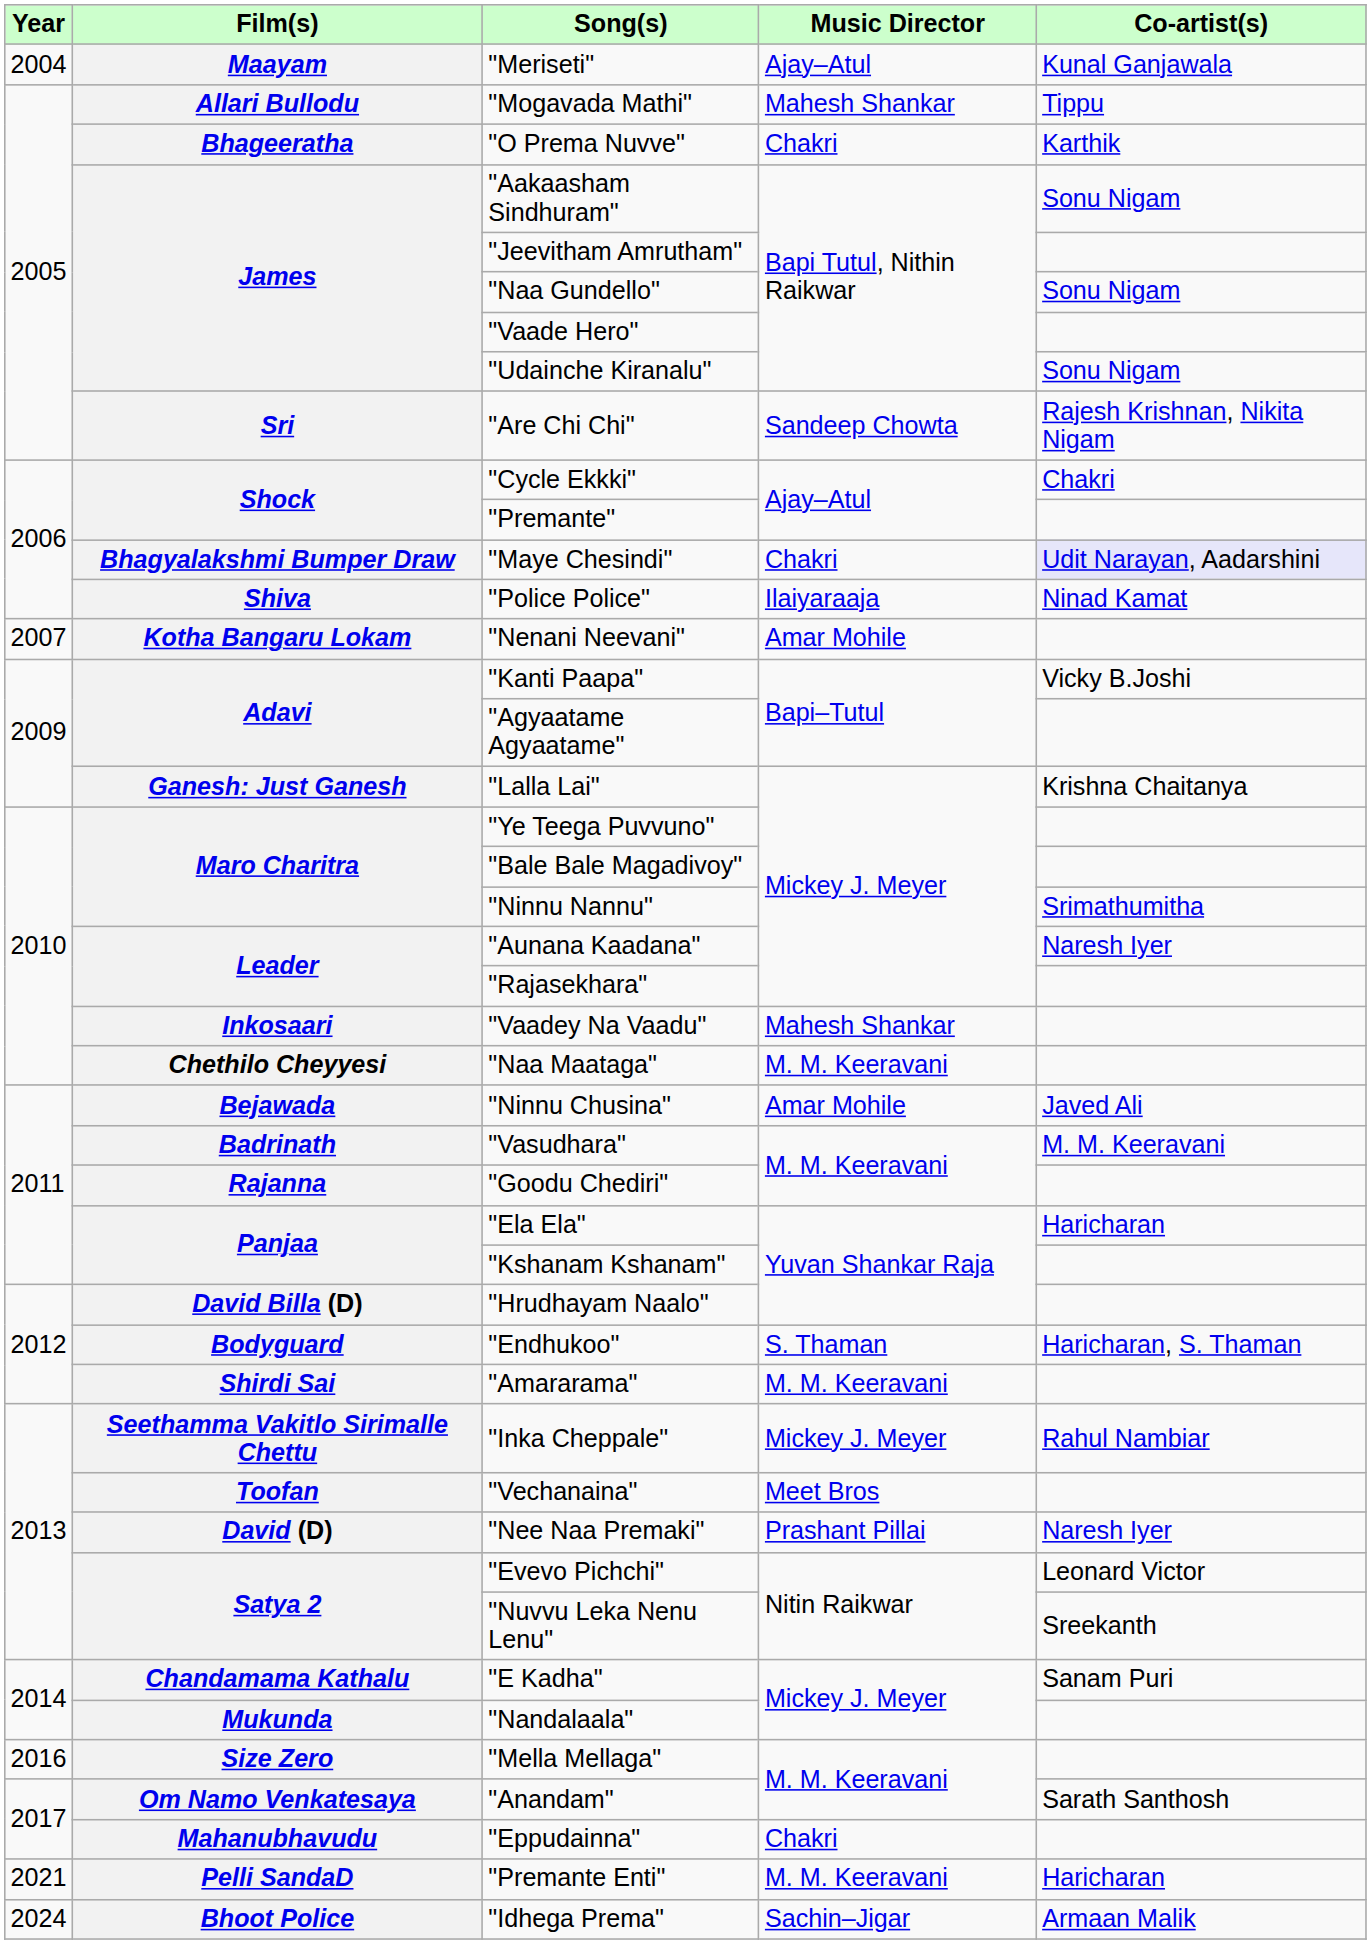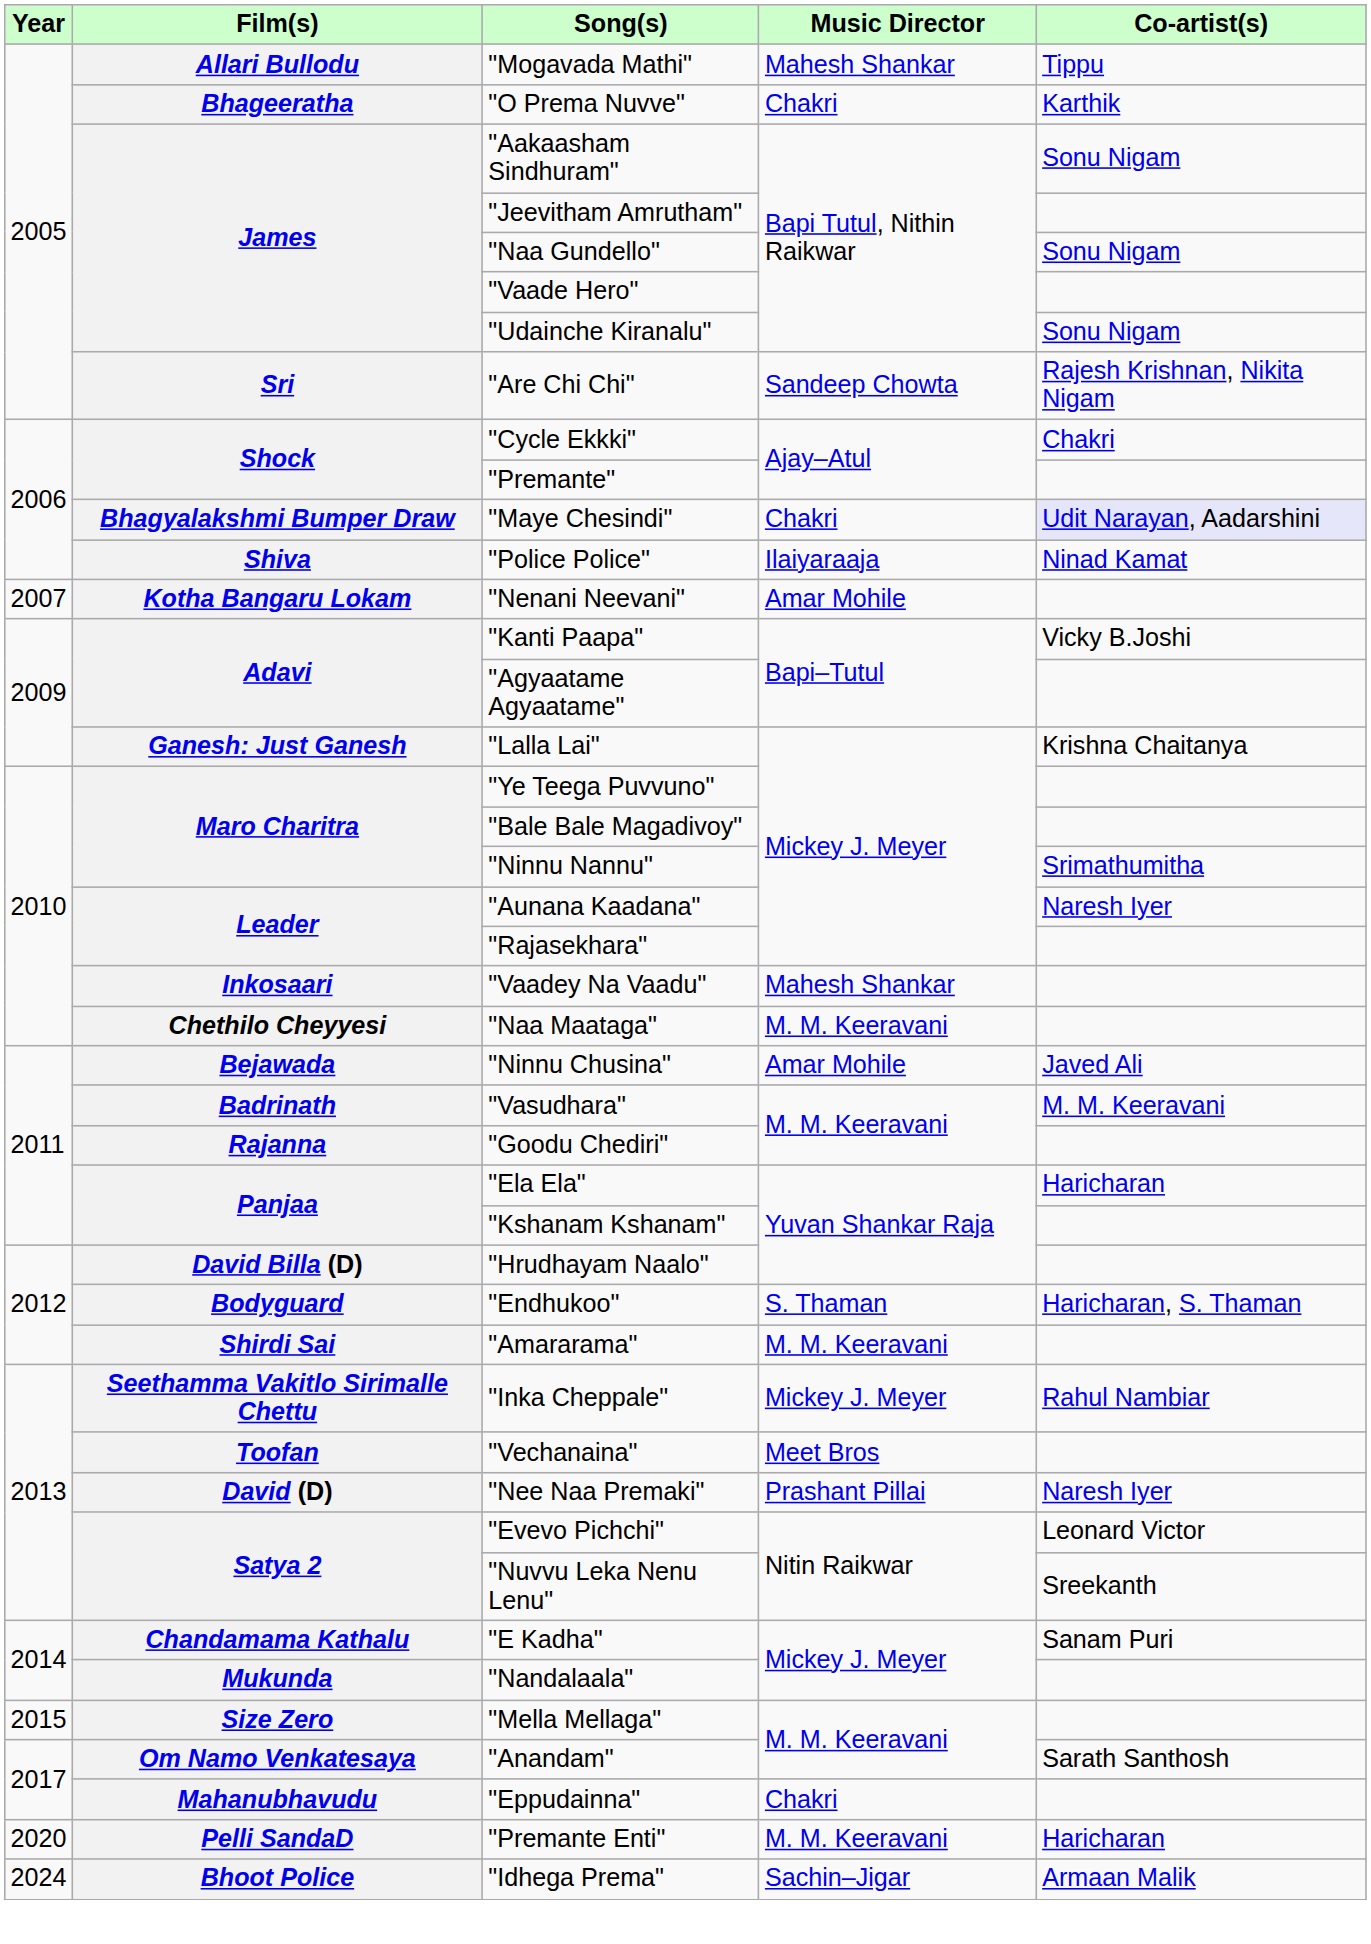- row: 2004 | Maayam | "Meriseti" | Ajay–Atul | Kunal Ganjawala
"Mella Mellaga" | Year: 2016 -> 2015
"Premante Enti" | Year: 2021 -> 2020
